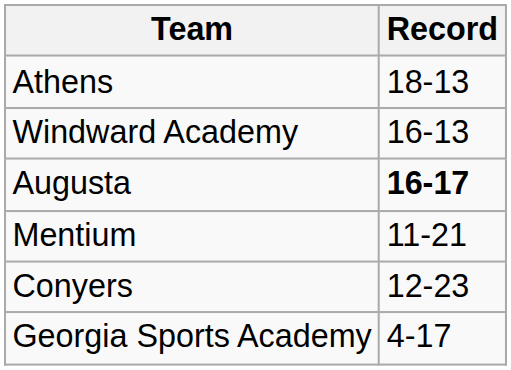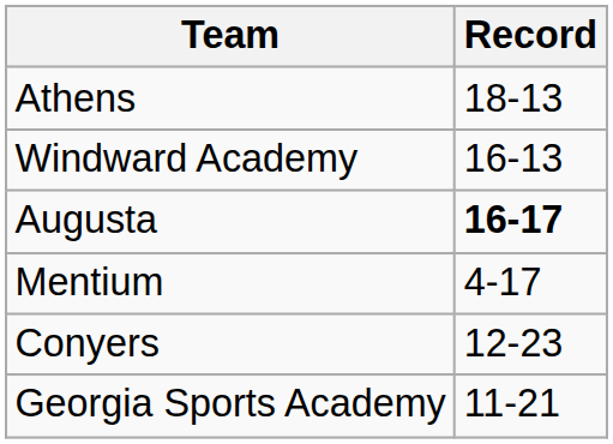Mentium | Record: 11-21 -> 4-17
Georgia Sports Academy | Record: 4-17 -> 11-21
